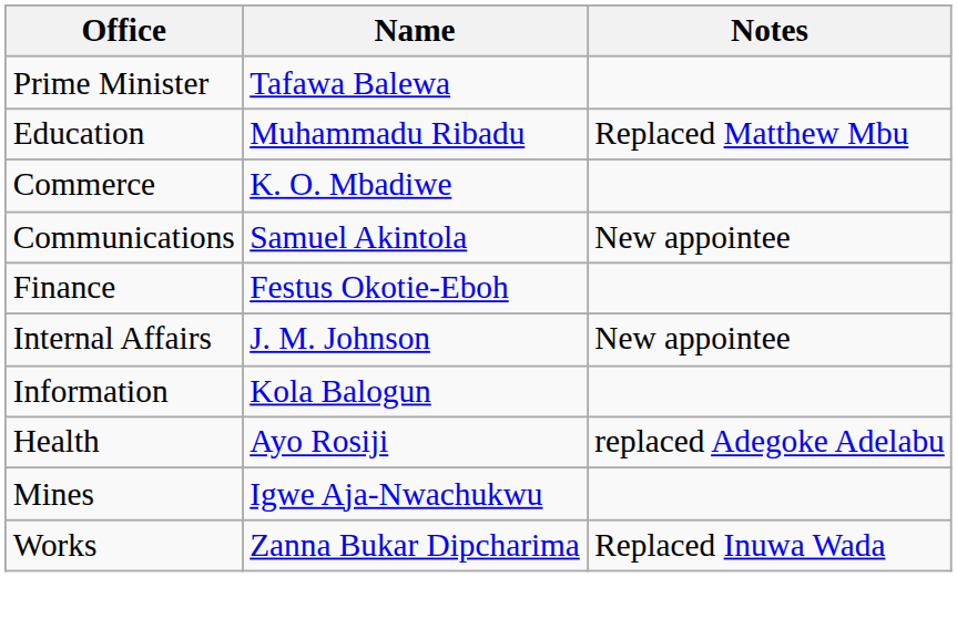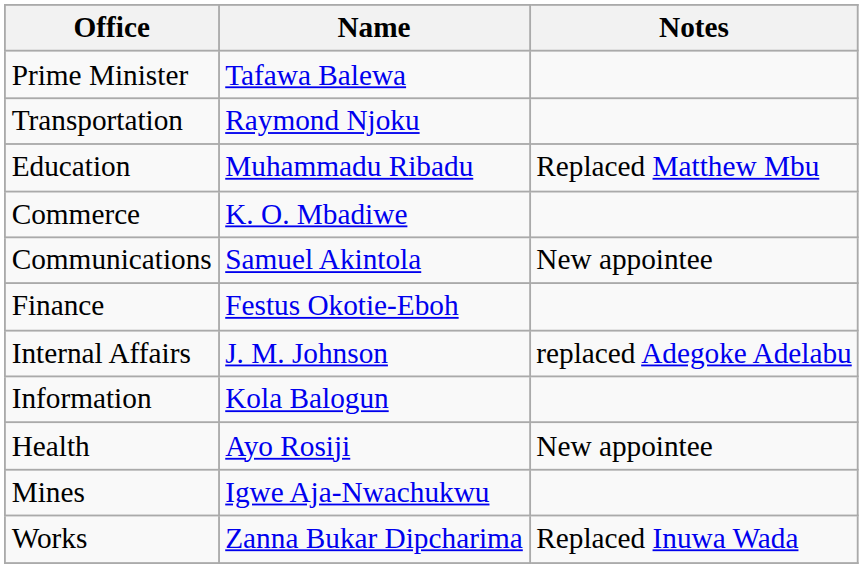+ row: Transportation | Raymond Njoku
Internal Affairs | Notes: New appointee -> replaced Adegoke Adelabu
Health | Notes: replaced Adegoke Adelabu -> New appointee
